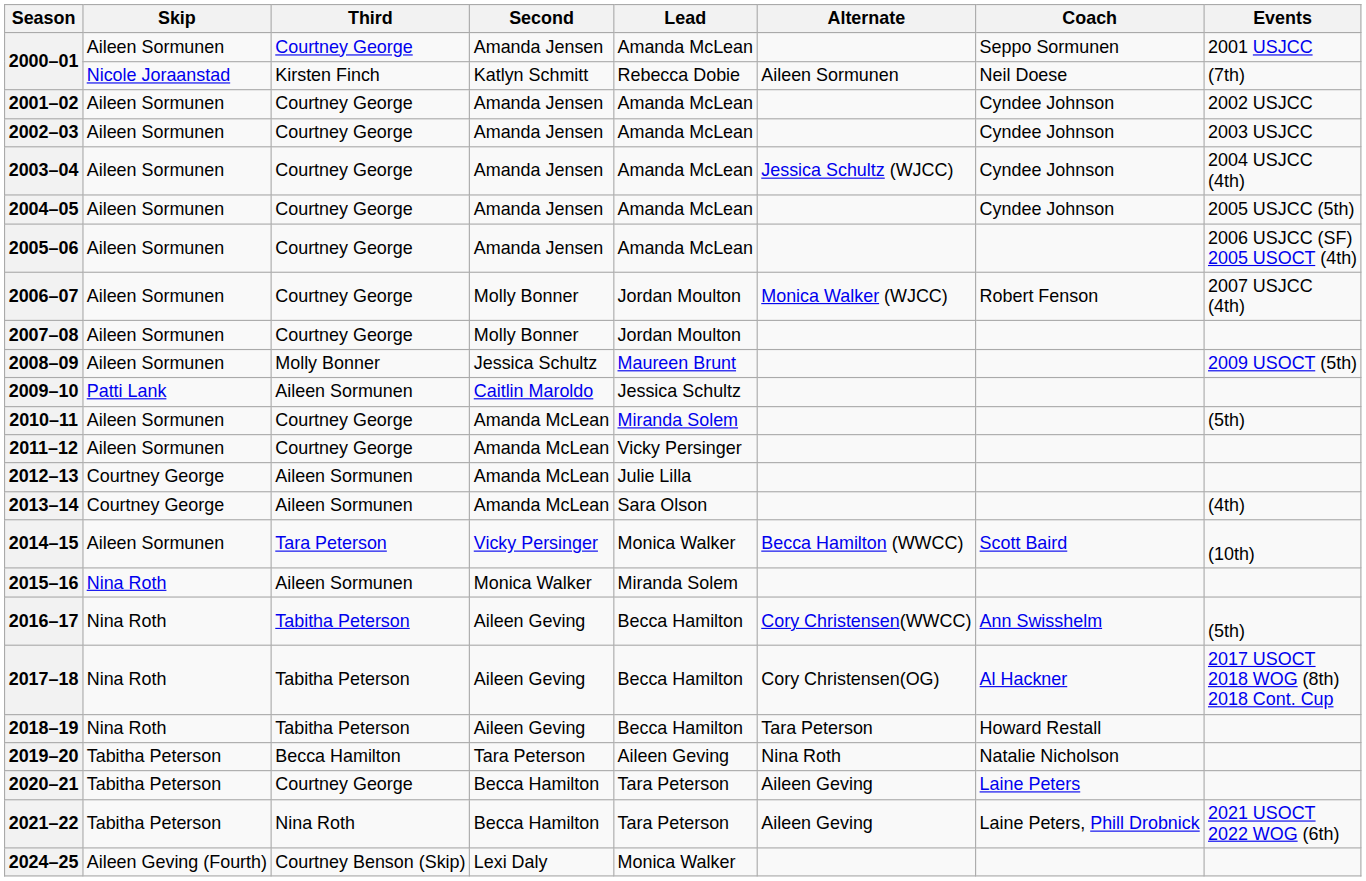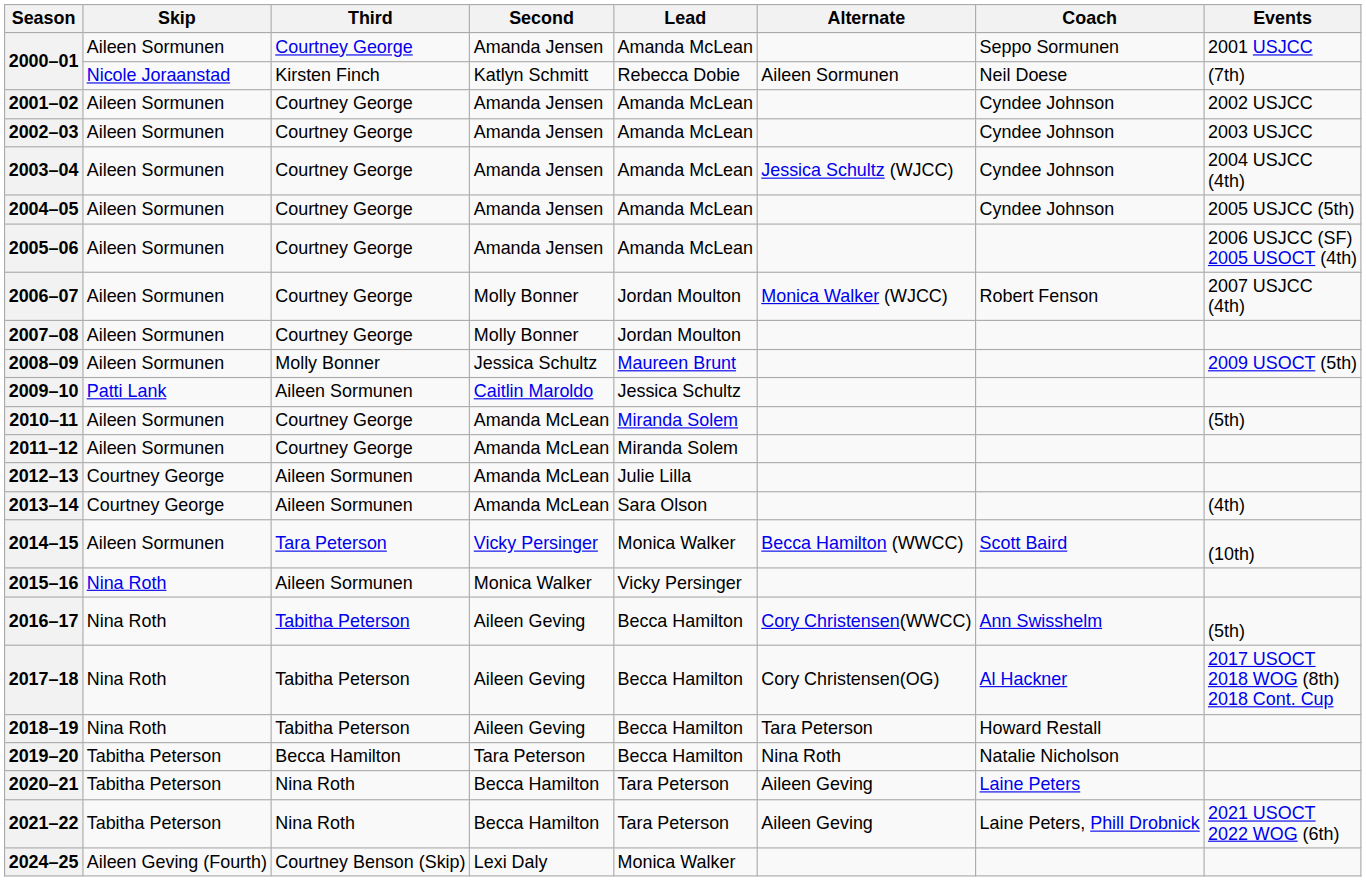2011–12 | Lead: Vicky Persinger -> Miranda Solem
2015–16 | Lead: Miranda Solem -> Vicky Persinger
2019–20 | Lead: Aileen Geving -> Becca Hamilton
2020–21 | Third: Courtney George -> Nina Roth
